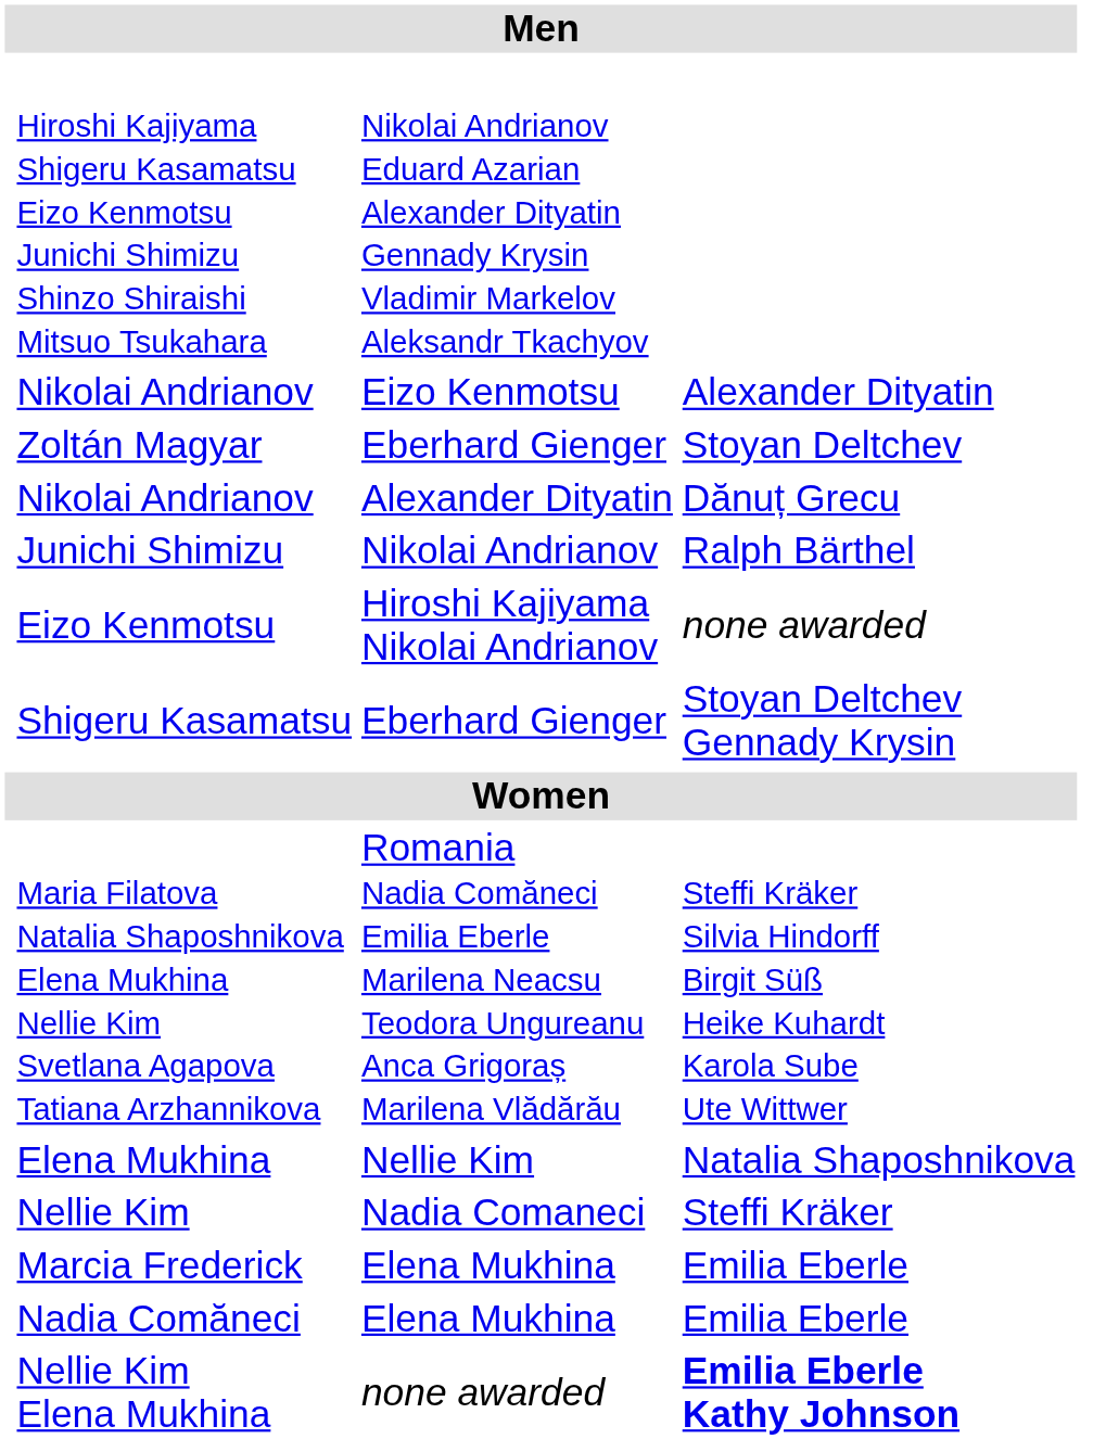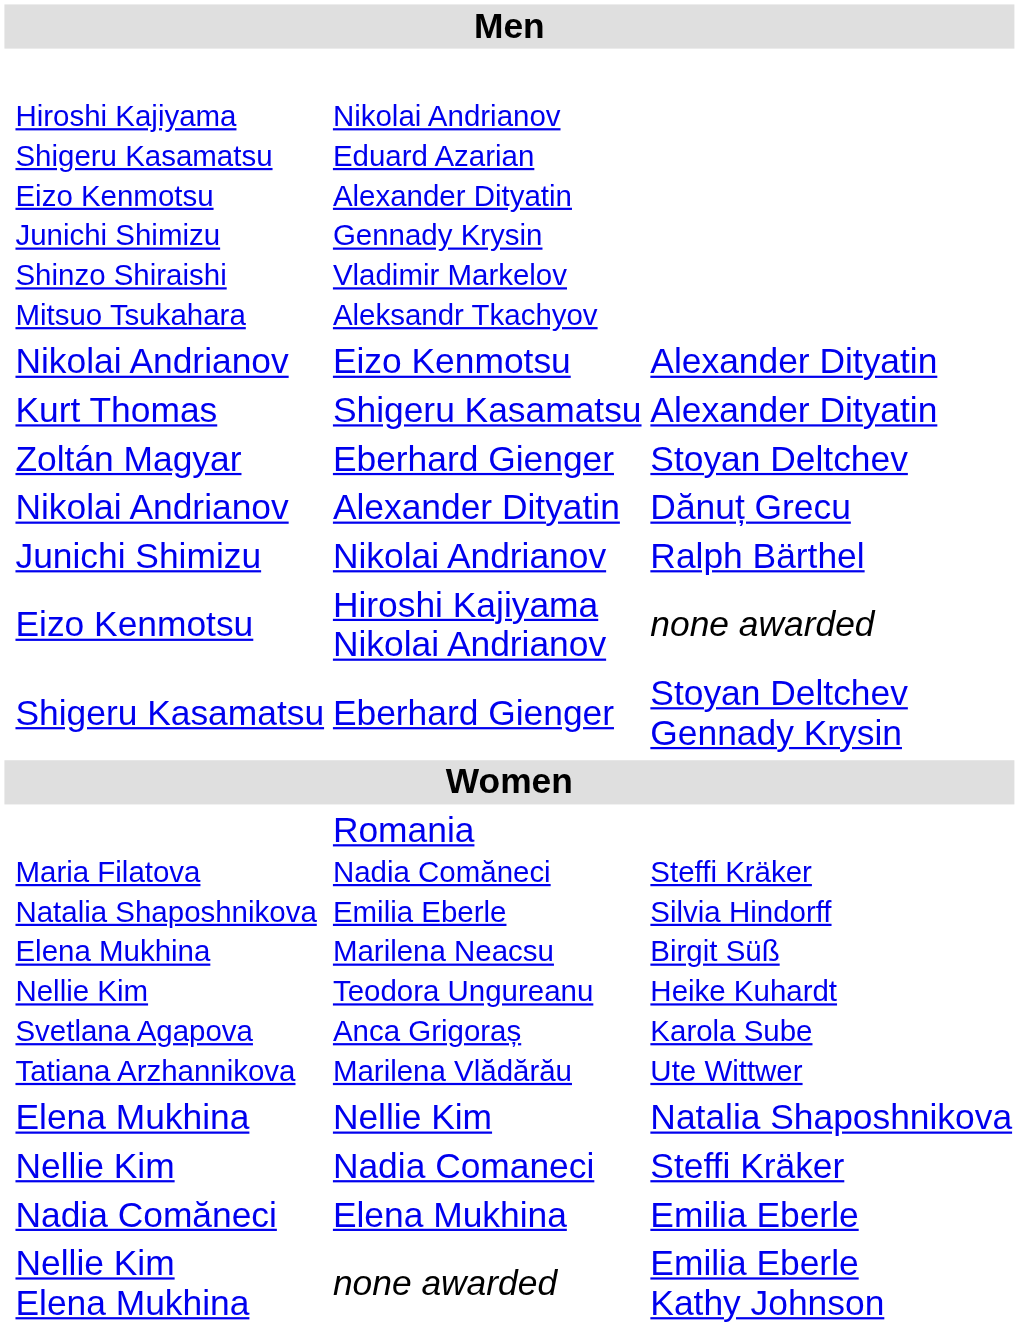+ row: Kurt Thomas | Shigeru Kasamatsu | Alexander Dityatin
- row: Marcia Frederick | Elena Mukhina | Emilia Eberle
Nellie Kim Elena Mukhina | column 4: bold -> normal
